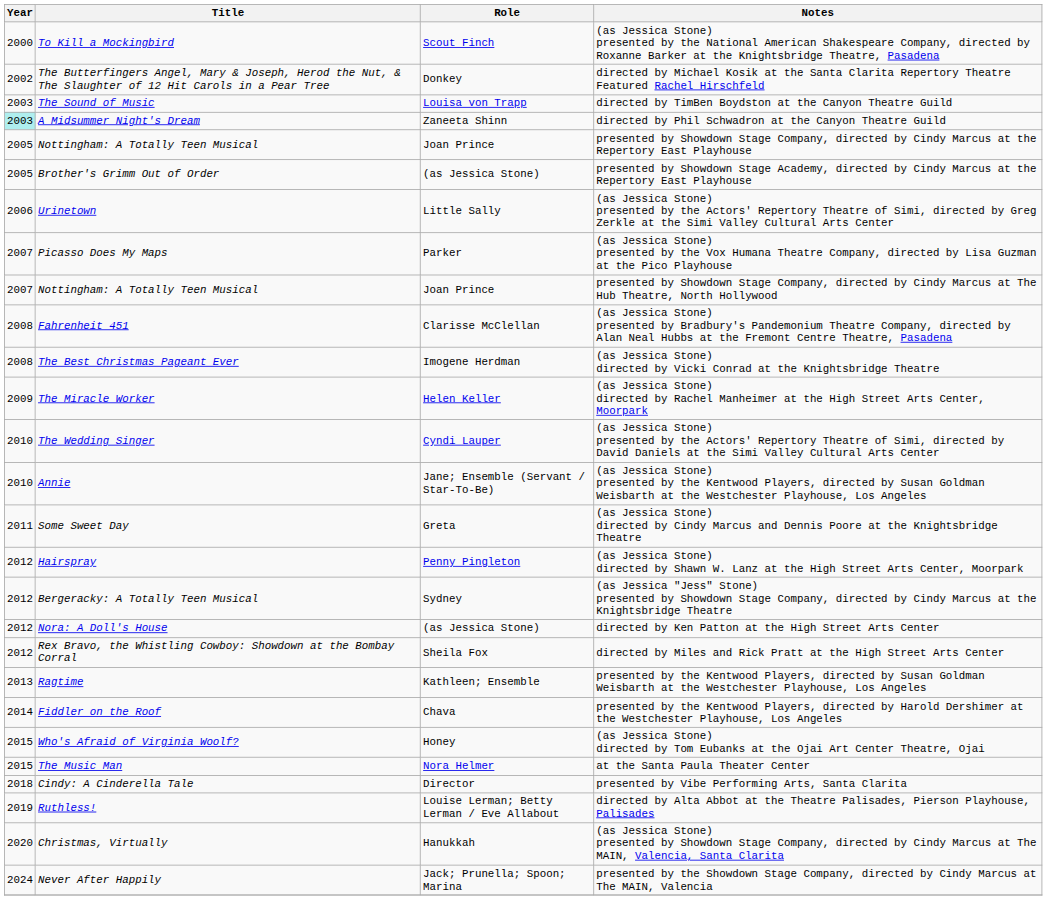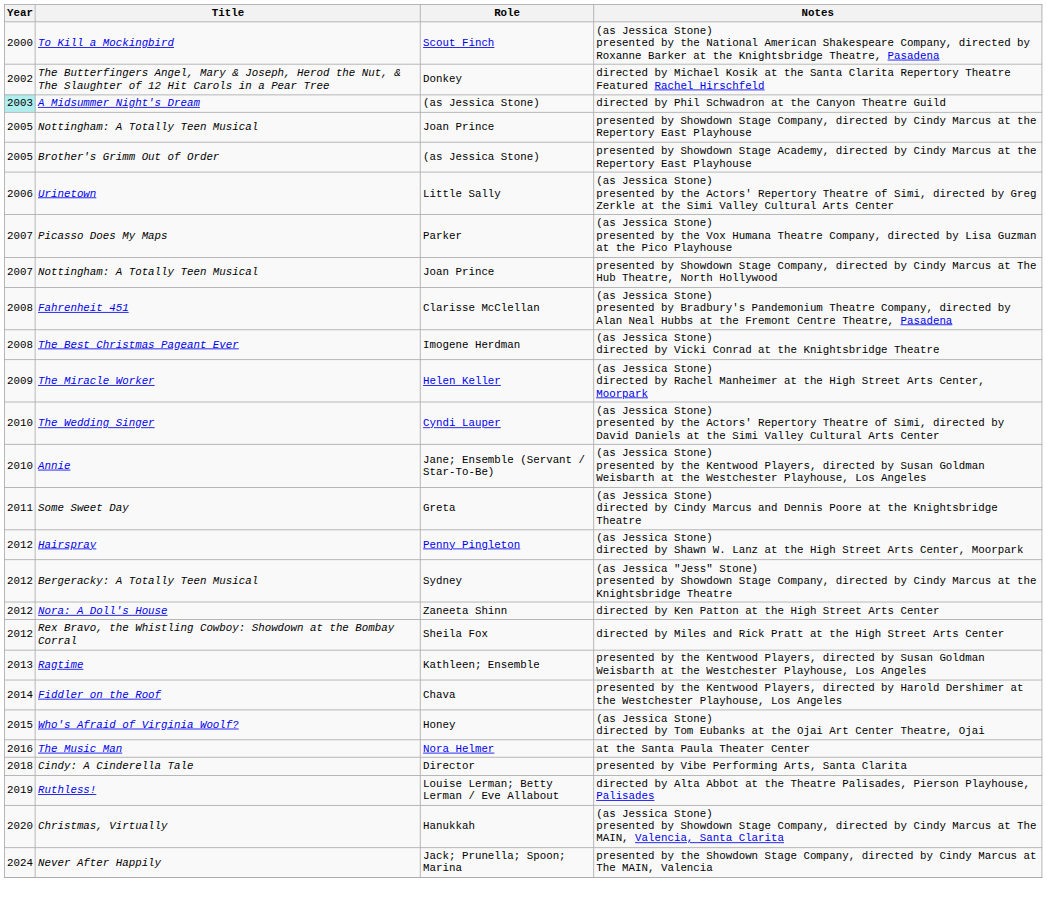- row: 2003 | The Sound of Music | Louisa von Trapp | directed by TimBen Boydston at the Canyon Theatre Guild
directed by Phil Schwadron at the Canyon Theatre Guild | Role: Zaneeta Shinn -> (as Jessica Stone)
directed by Ken Patton at the High Street Arts Center | Role: (as Jessica Stone) -> Zaneeta Shinn
at the Santa Paula Theater Center | Year: 2015 -> 2016
